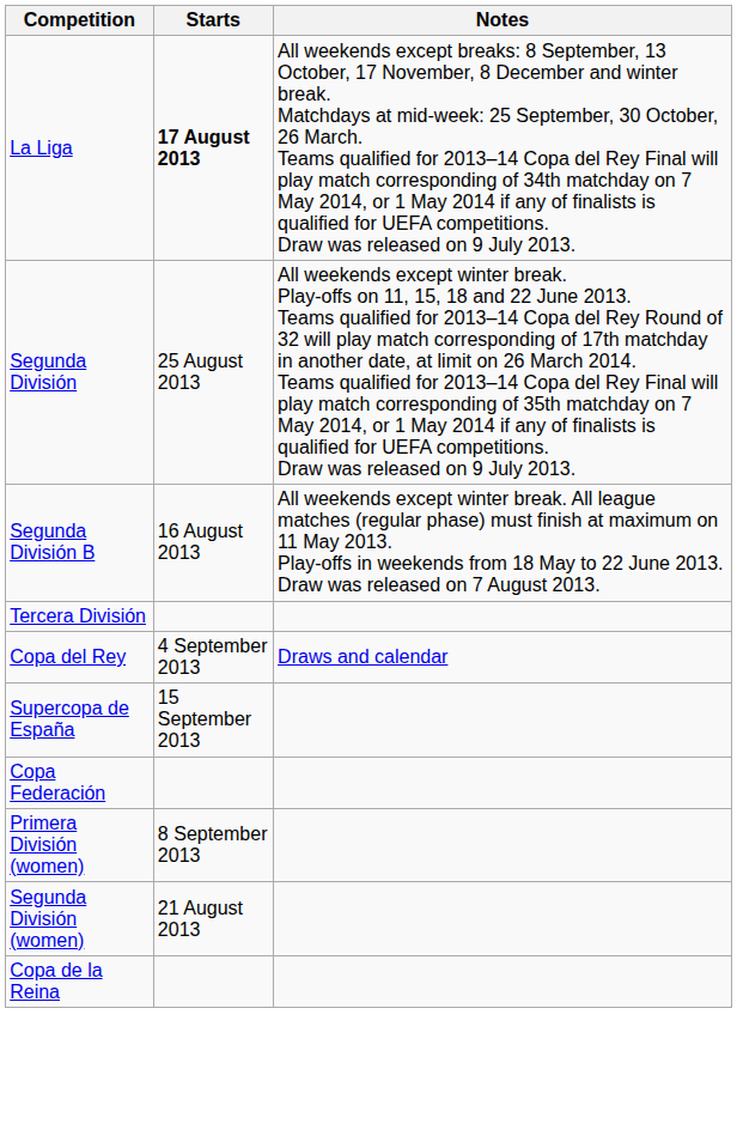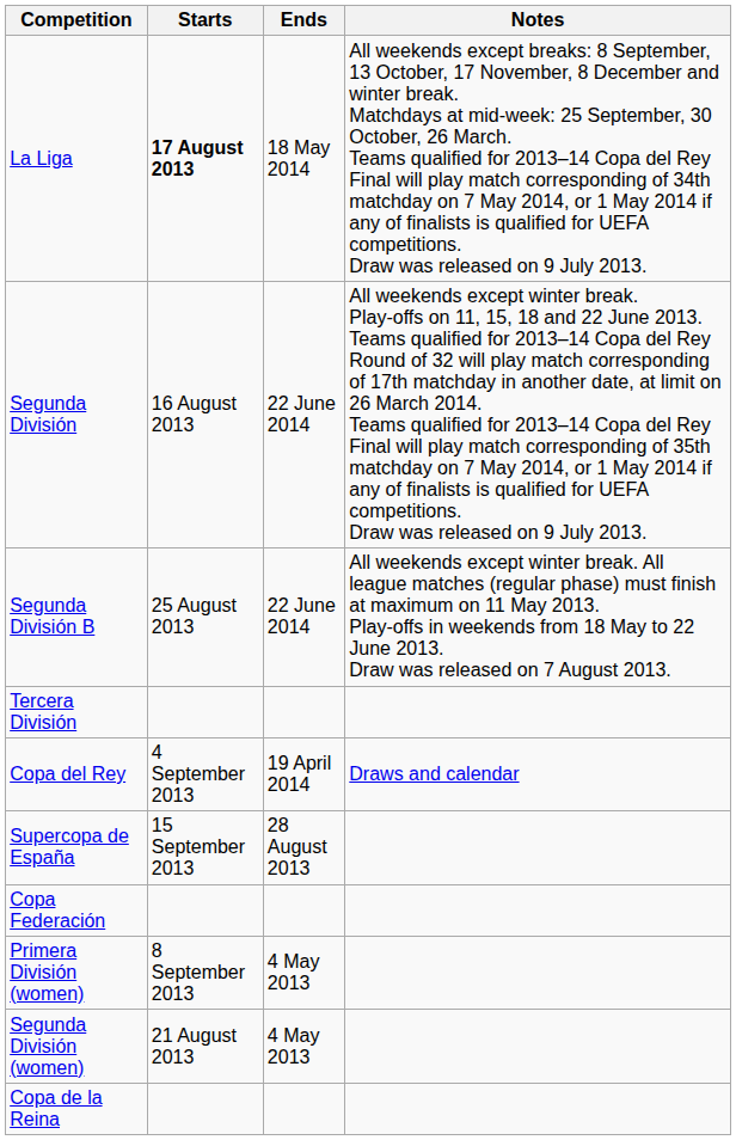+ column: Ends | 18 May 2014 | 22 June 2014 | 22 June 2014 | 19 April 2014 | 28 August 2013 | 4 May 2013 | 4 May 2013
Segunda División | Starts: 25 August 2013 -> 16 August 2013
Segunda División B | Starts: 16 August 2013 -> 25 August 2013
